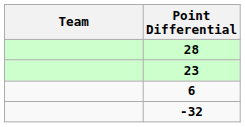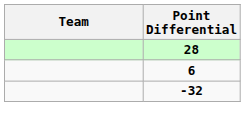- row: 23
